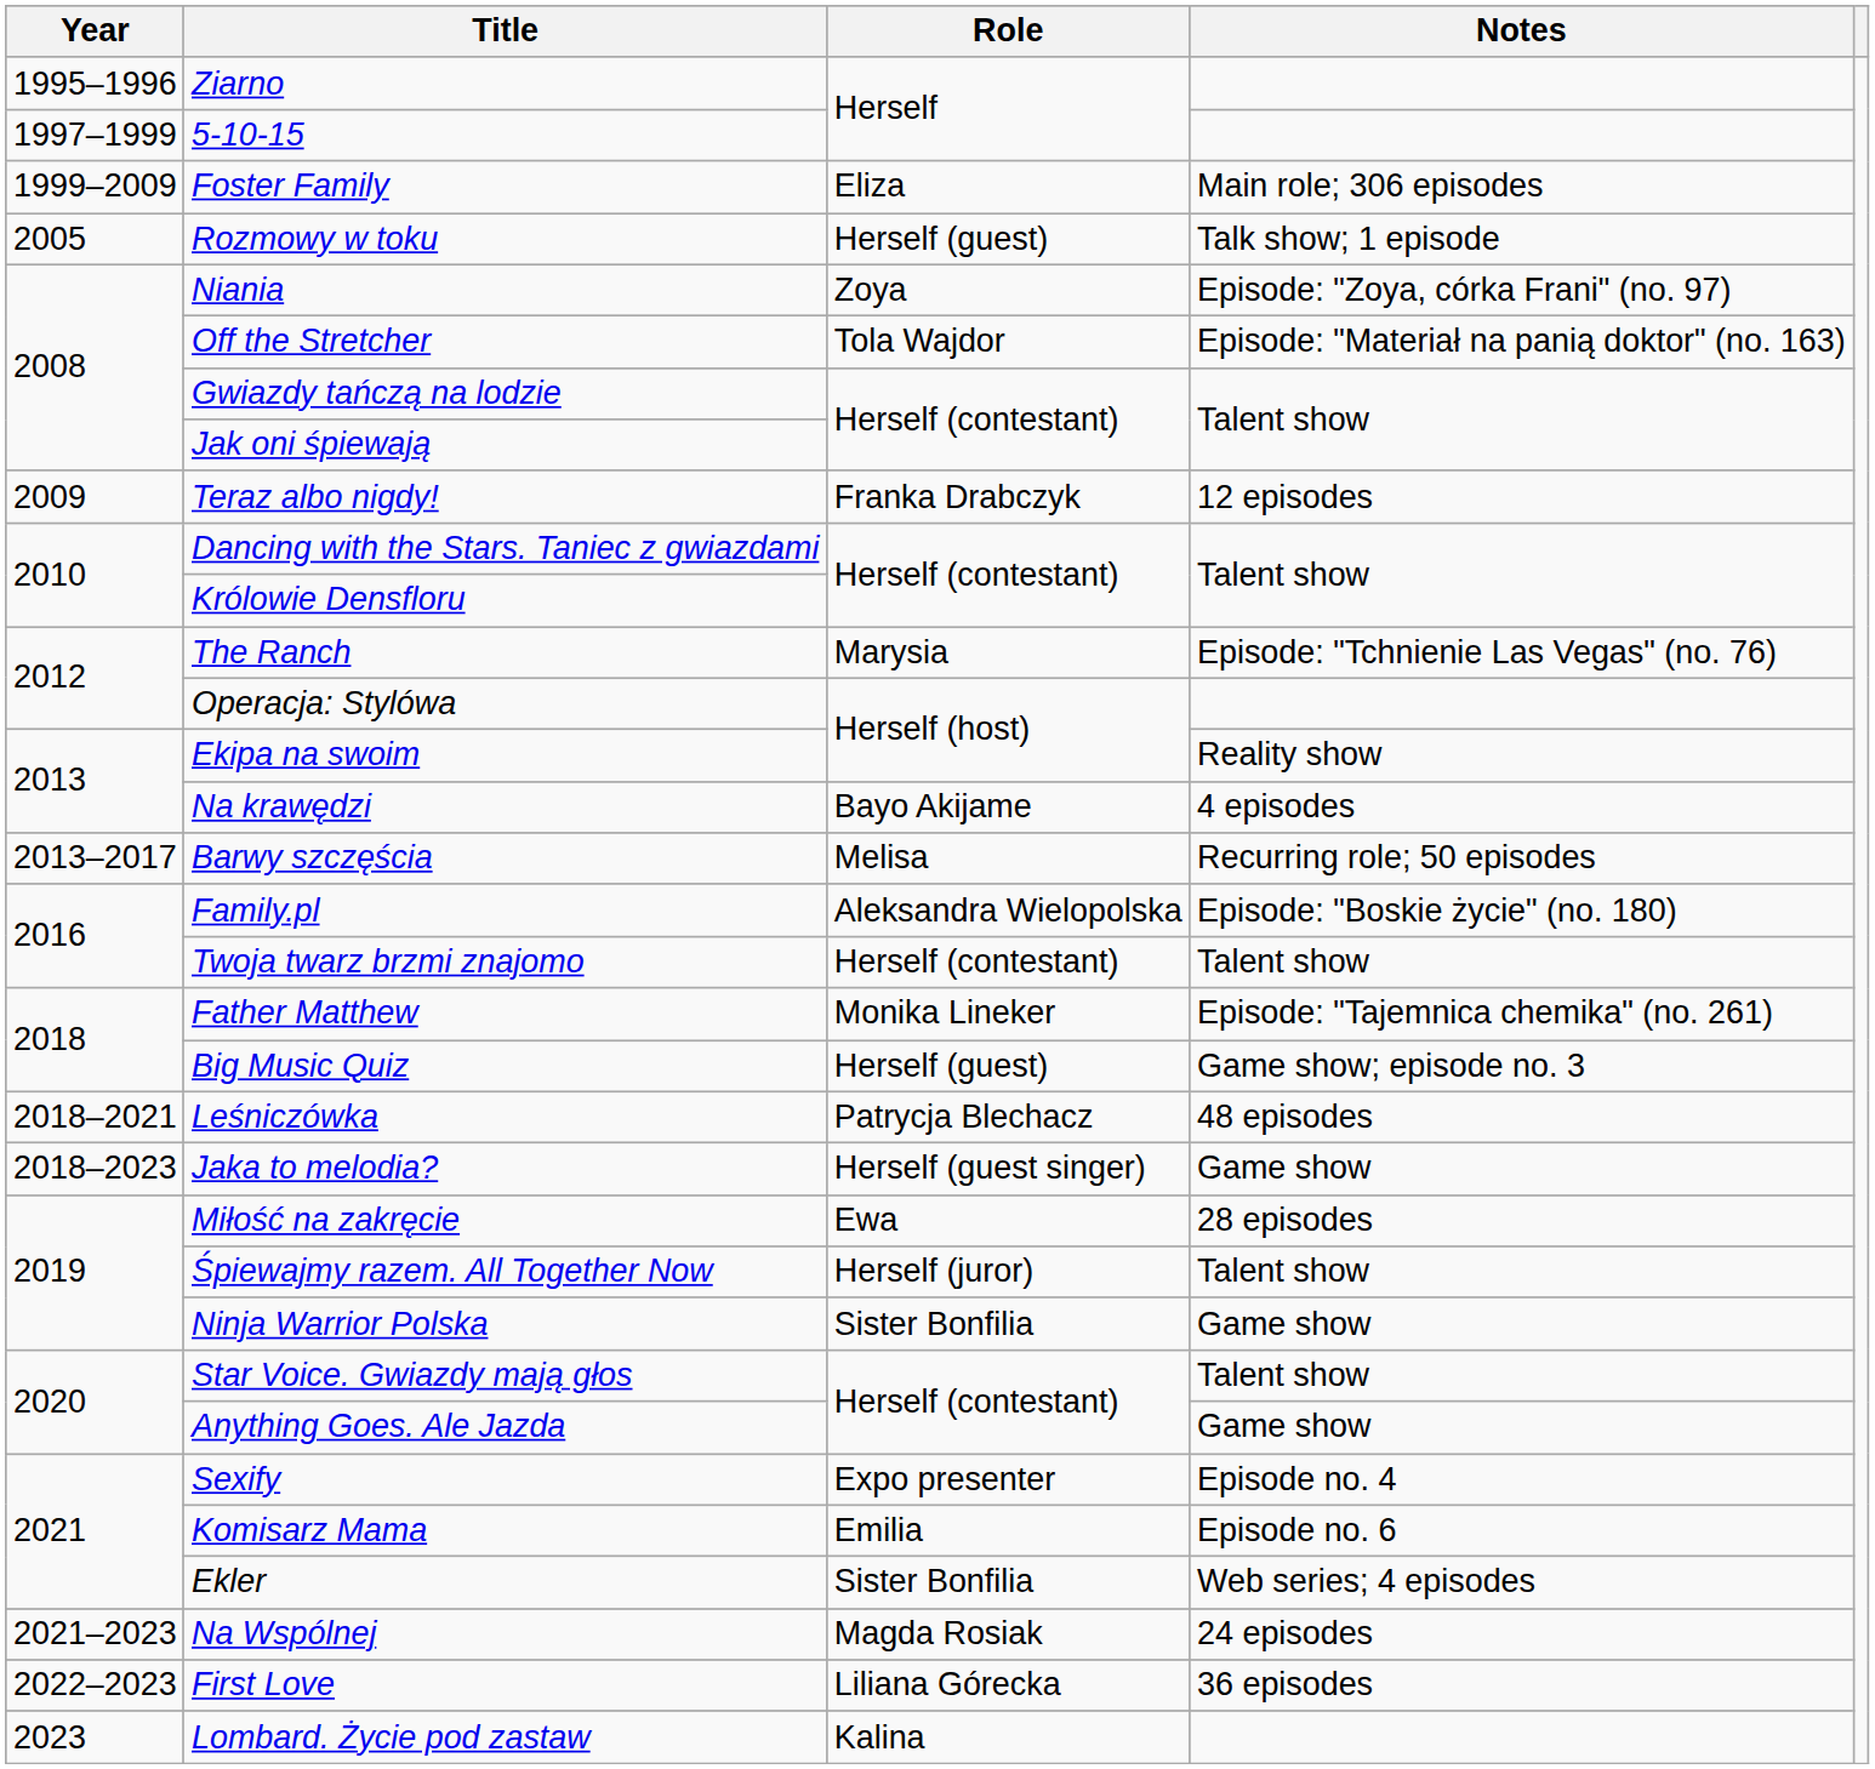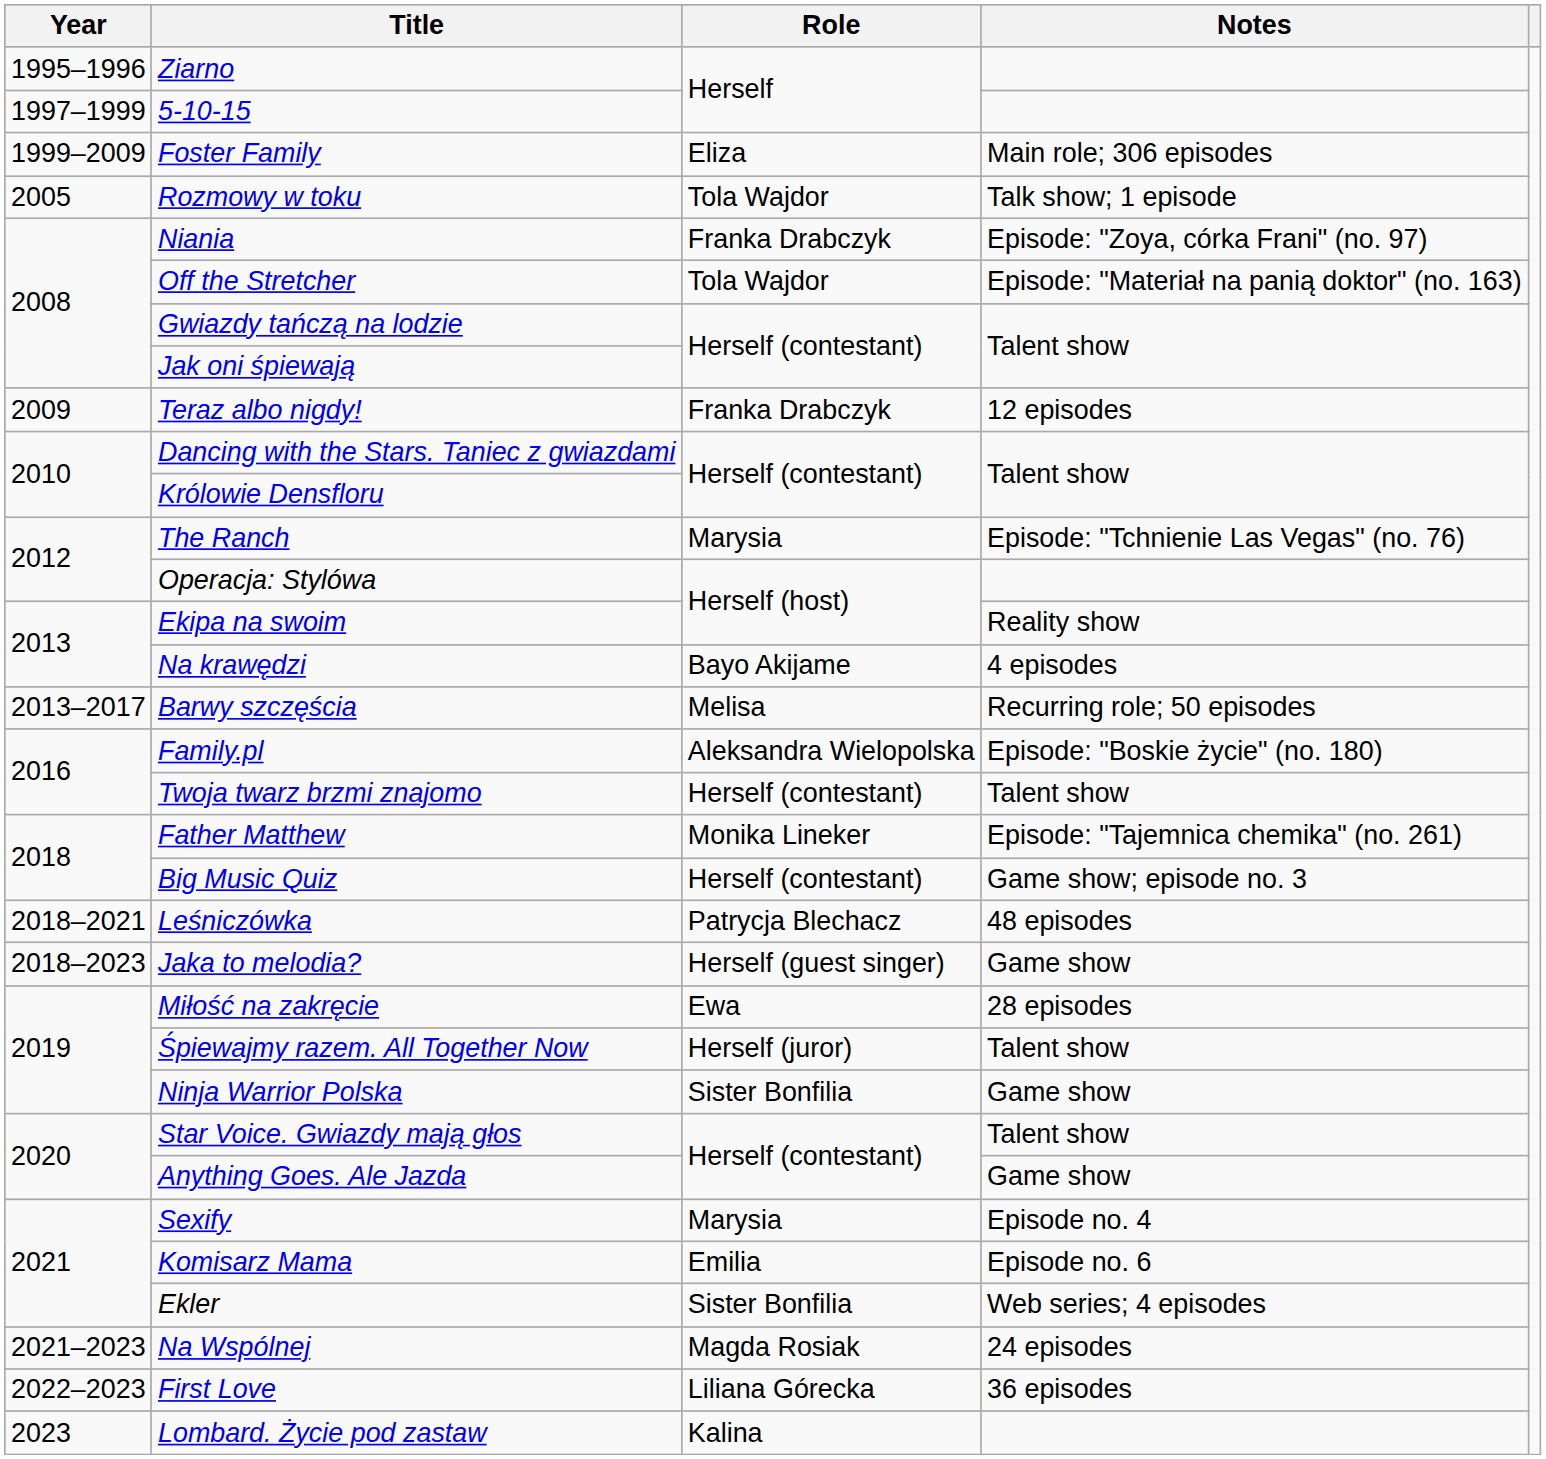Rozmowy w toku | Role: Herself (guest) -> Tola Wajdor
Niania | Role: Zoya -> Franka Drabczyk
Big Music Quiz | Role: Herself (guest) -> Herself (contestant)
Sexify | Role: Expo presenter -> Marysia
